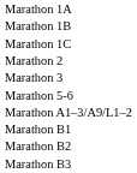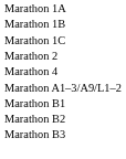- row: Marathon 3
+ row: Marathon 4
- row: Marathon 5-6
